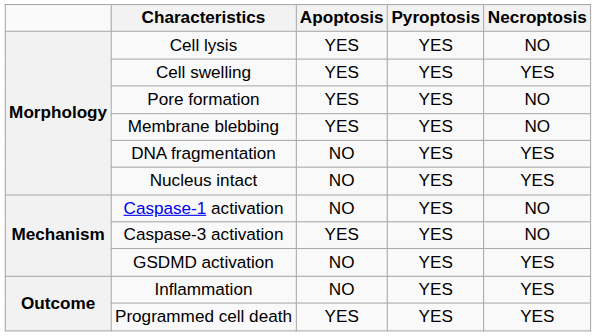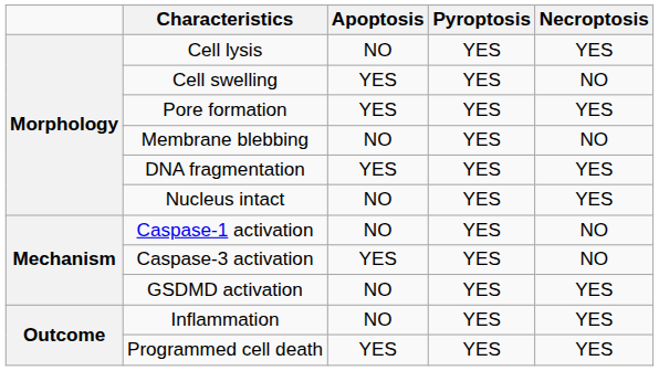Cell lysis | Apoptosis: YES -> NO
Cell lysis | Necroptosis: NO -> YES
Cell swelling | Necroptosis: YES -> NO
Pore formation | Necroptosis: NO -> YES
Membrane blebbing | Apoptosis: YES -> NO
DNA fragmentation | Apoptosis: NO -> YES
